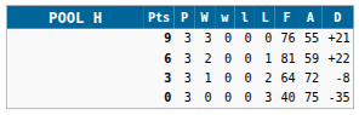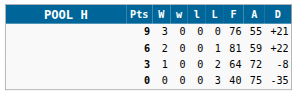- column: P | 3 | 3 | 3 | 3
